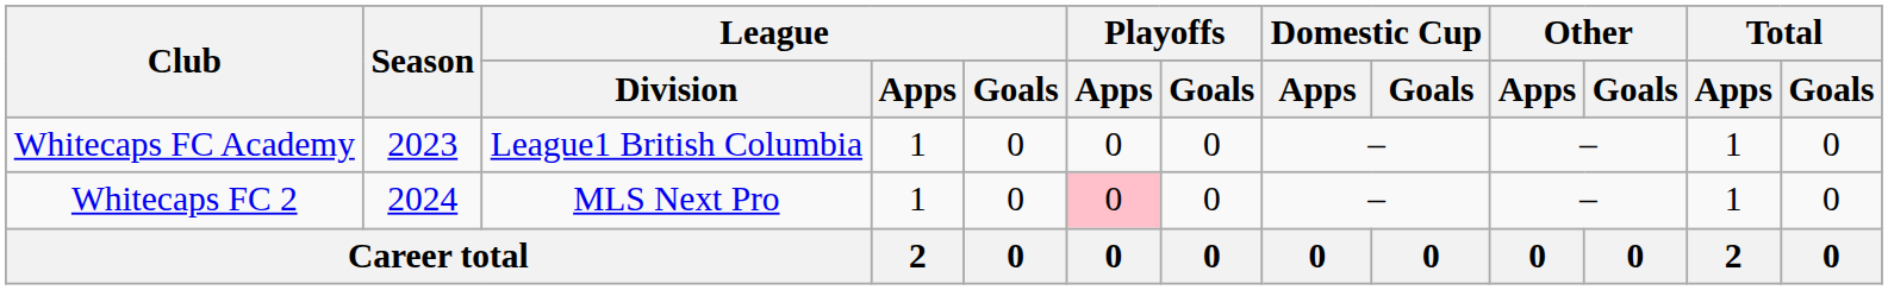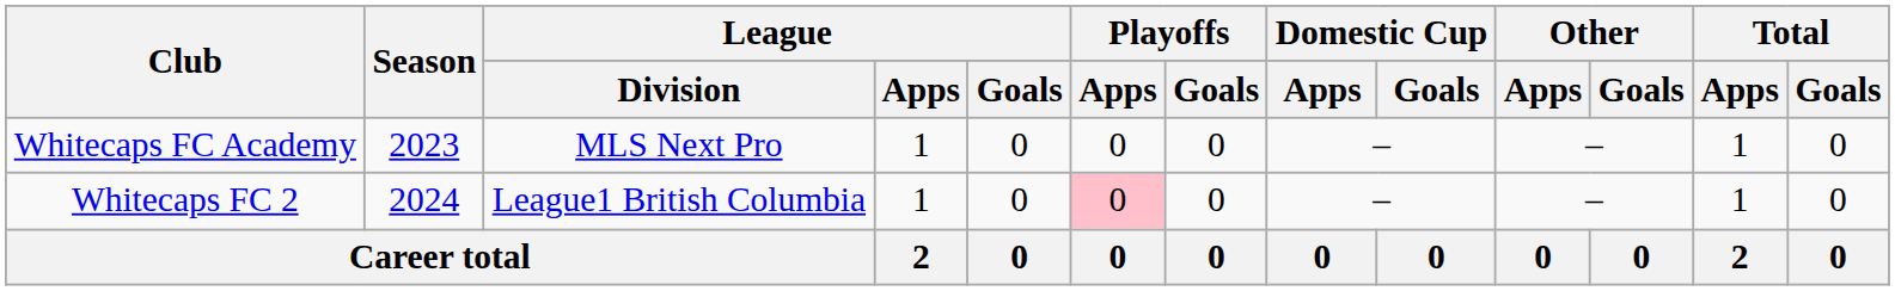Whitecaps FC Academy | League / Division: League1 British Columbia -> MLS Next Pro
Whitecaps FC 2 | League / Division: MLS Next Pro -> League1 British Columbia
